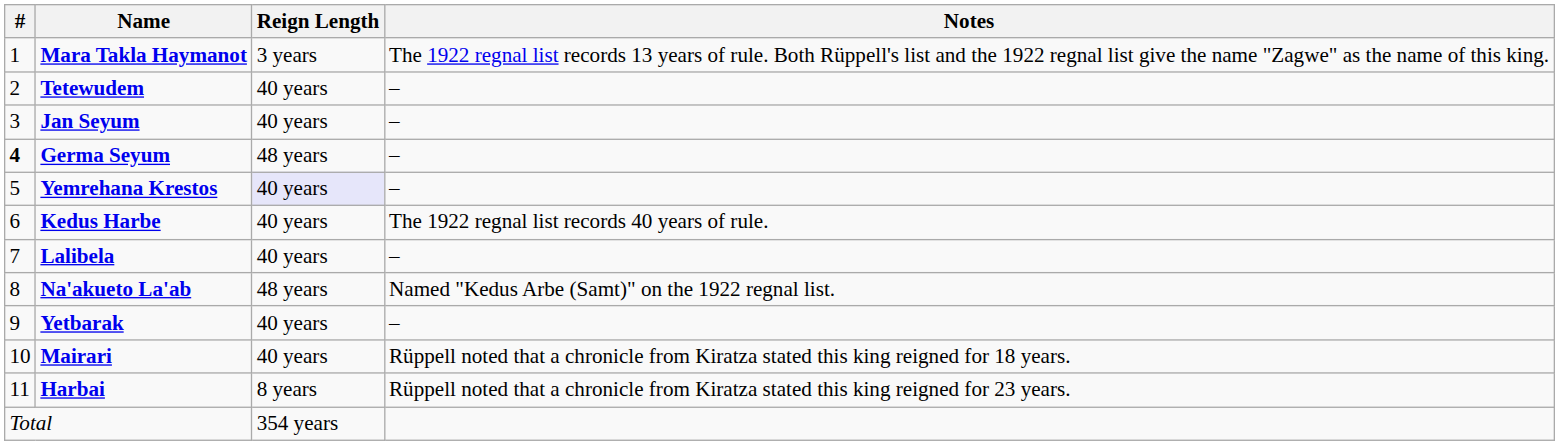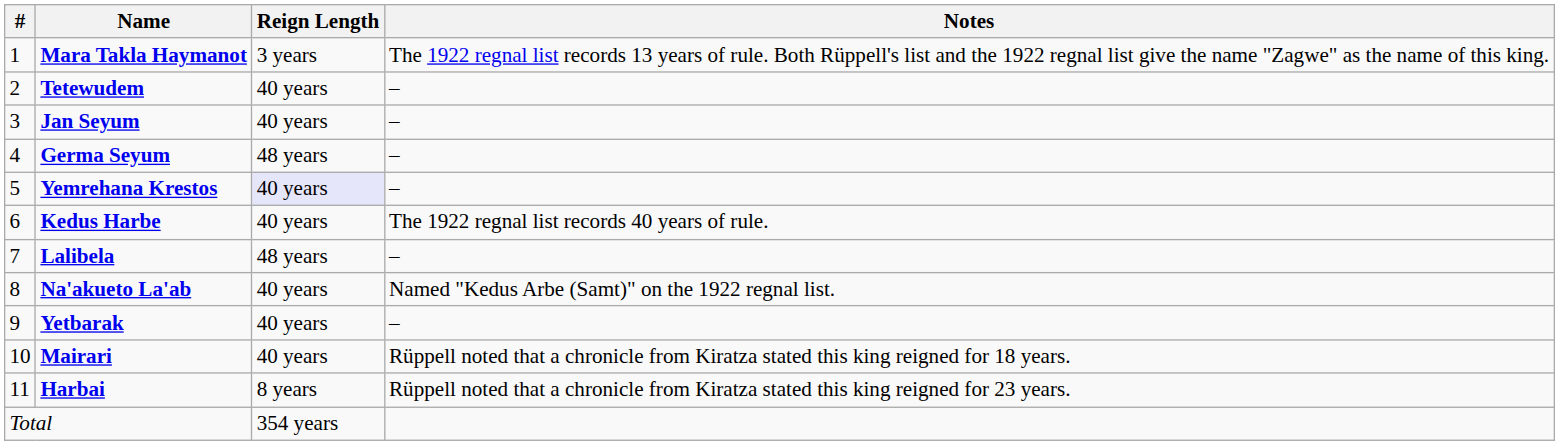Germa Seyum | #: bold -> normal
Lalibela | Reign Length: 40 years -> 48 years
Na'akueto La'ab | Reign Length: 48 years -> 40 years
